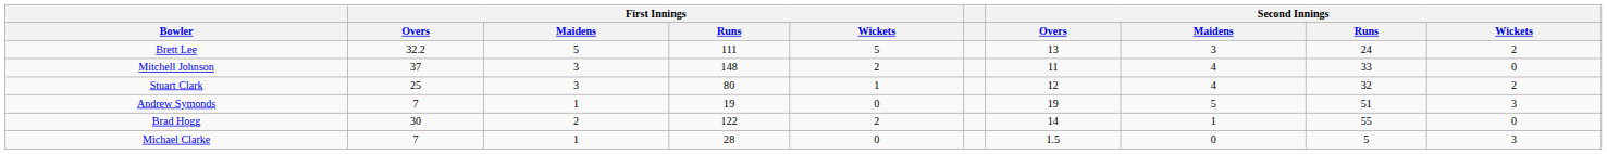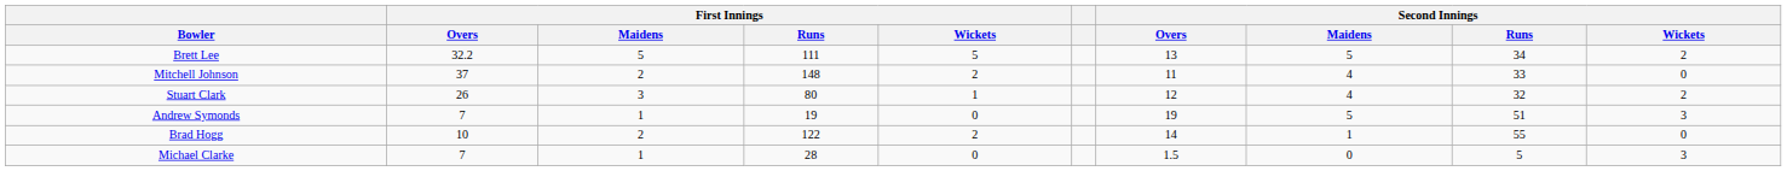Brett Lee | Second Innings / Maidens: 3 -> 5
Brett Lee | Second Innings / Runs: 24 -> 34
Mitchell Johnson | First Innings / Maidens: 3 -> 2
Stuart Clark | First Innings / Overs: 25 -> 26
Brad Hogg | First Innings / Overs: 30 -> 10
